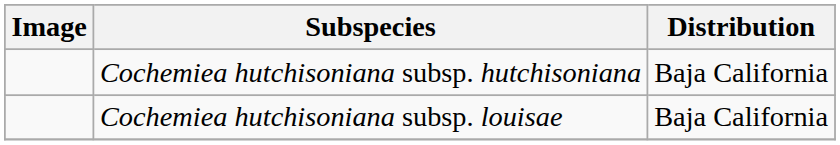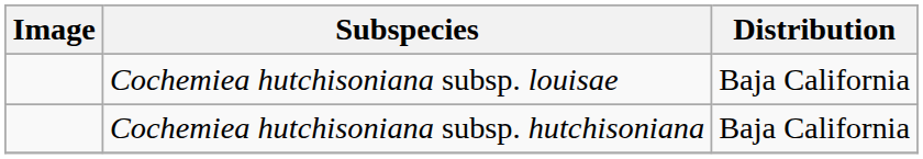rows swapped: Cochemiea hutchisoniana subsp. hutchisoniana <-> Cochemiea hutchisoniana subsp. louisae
